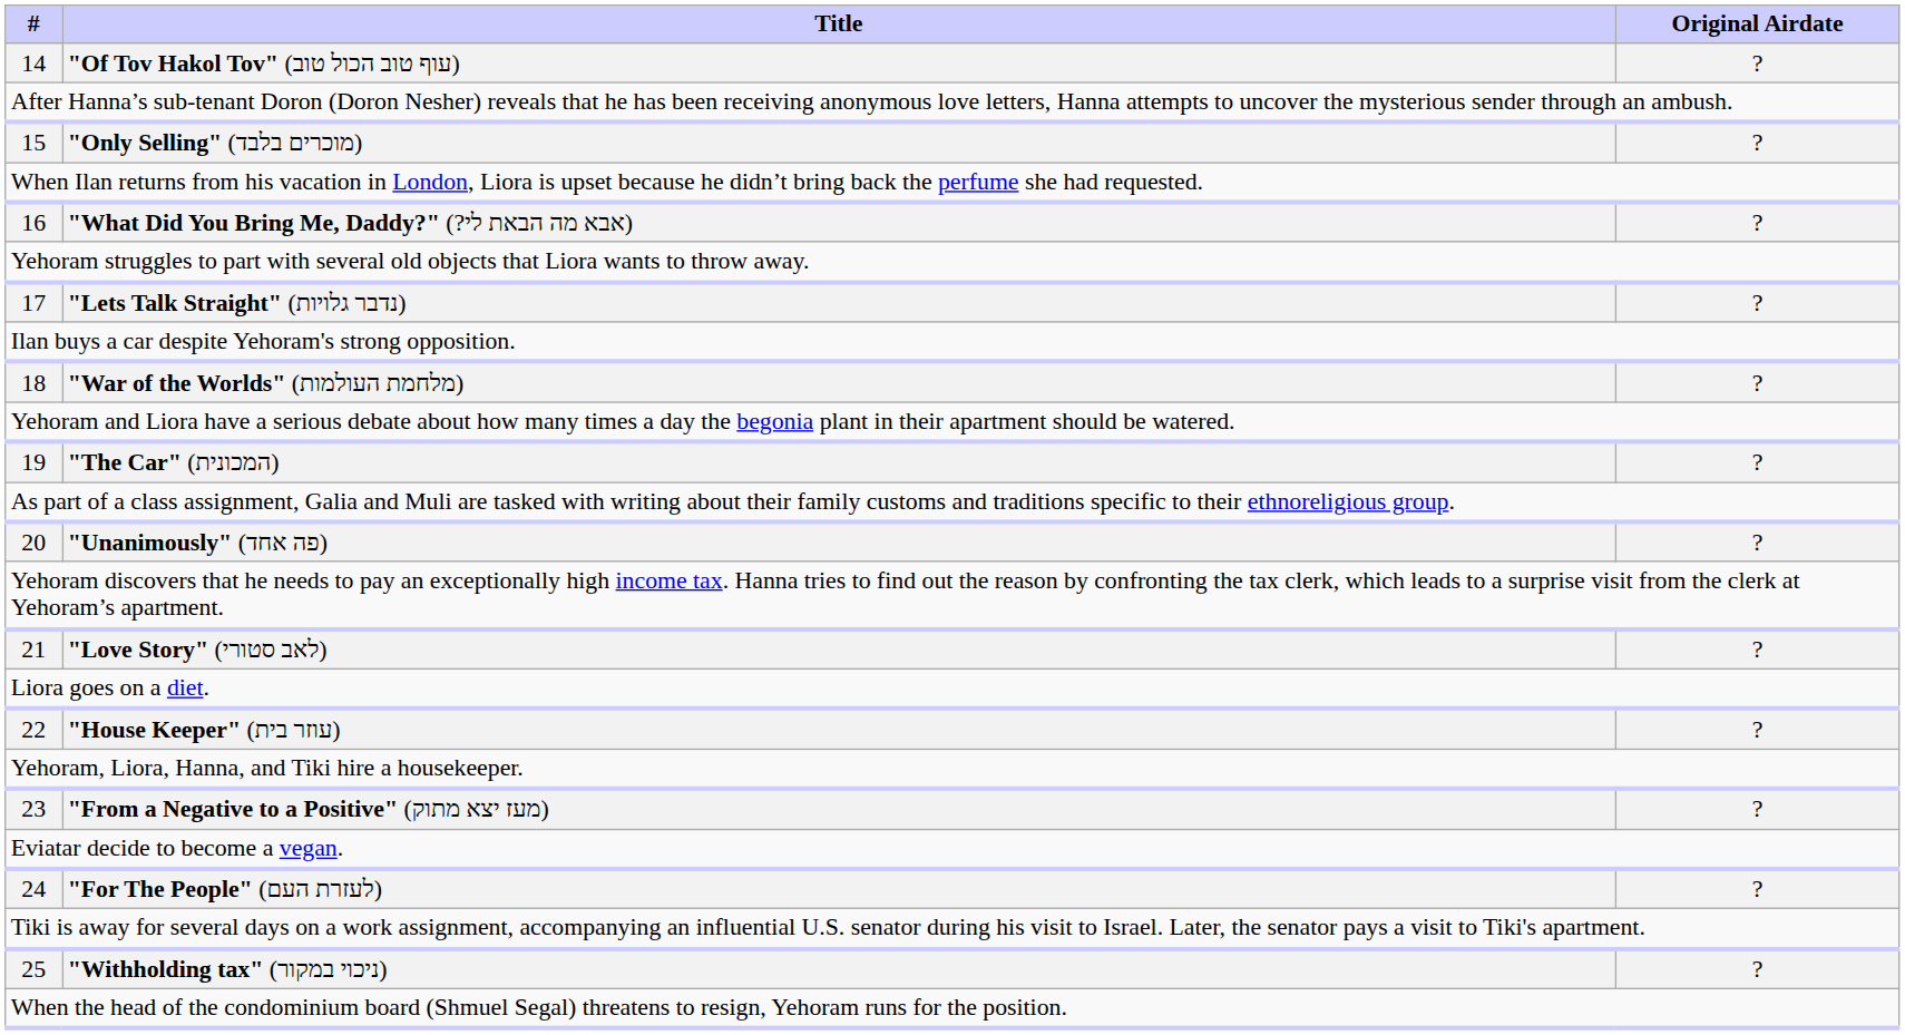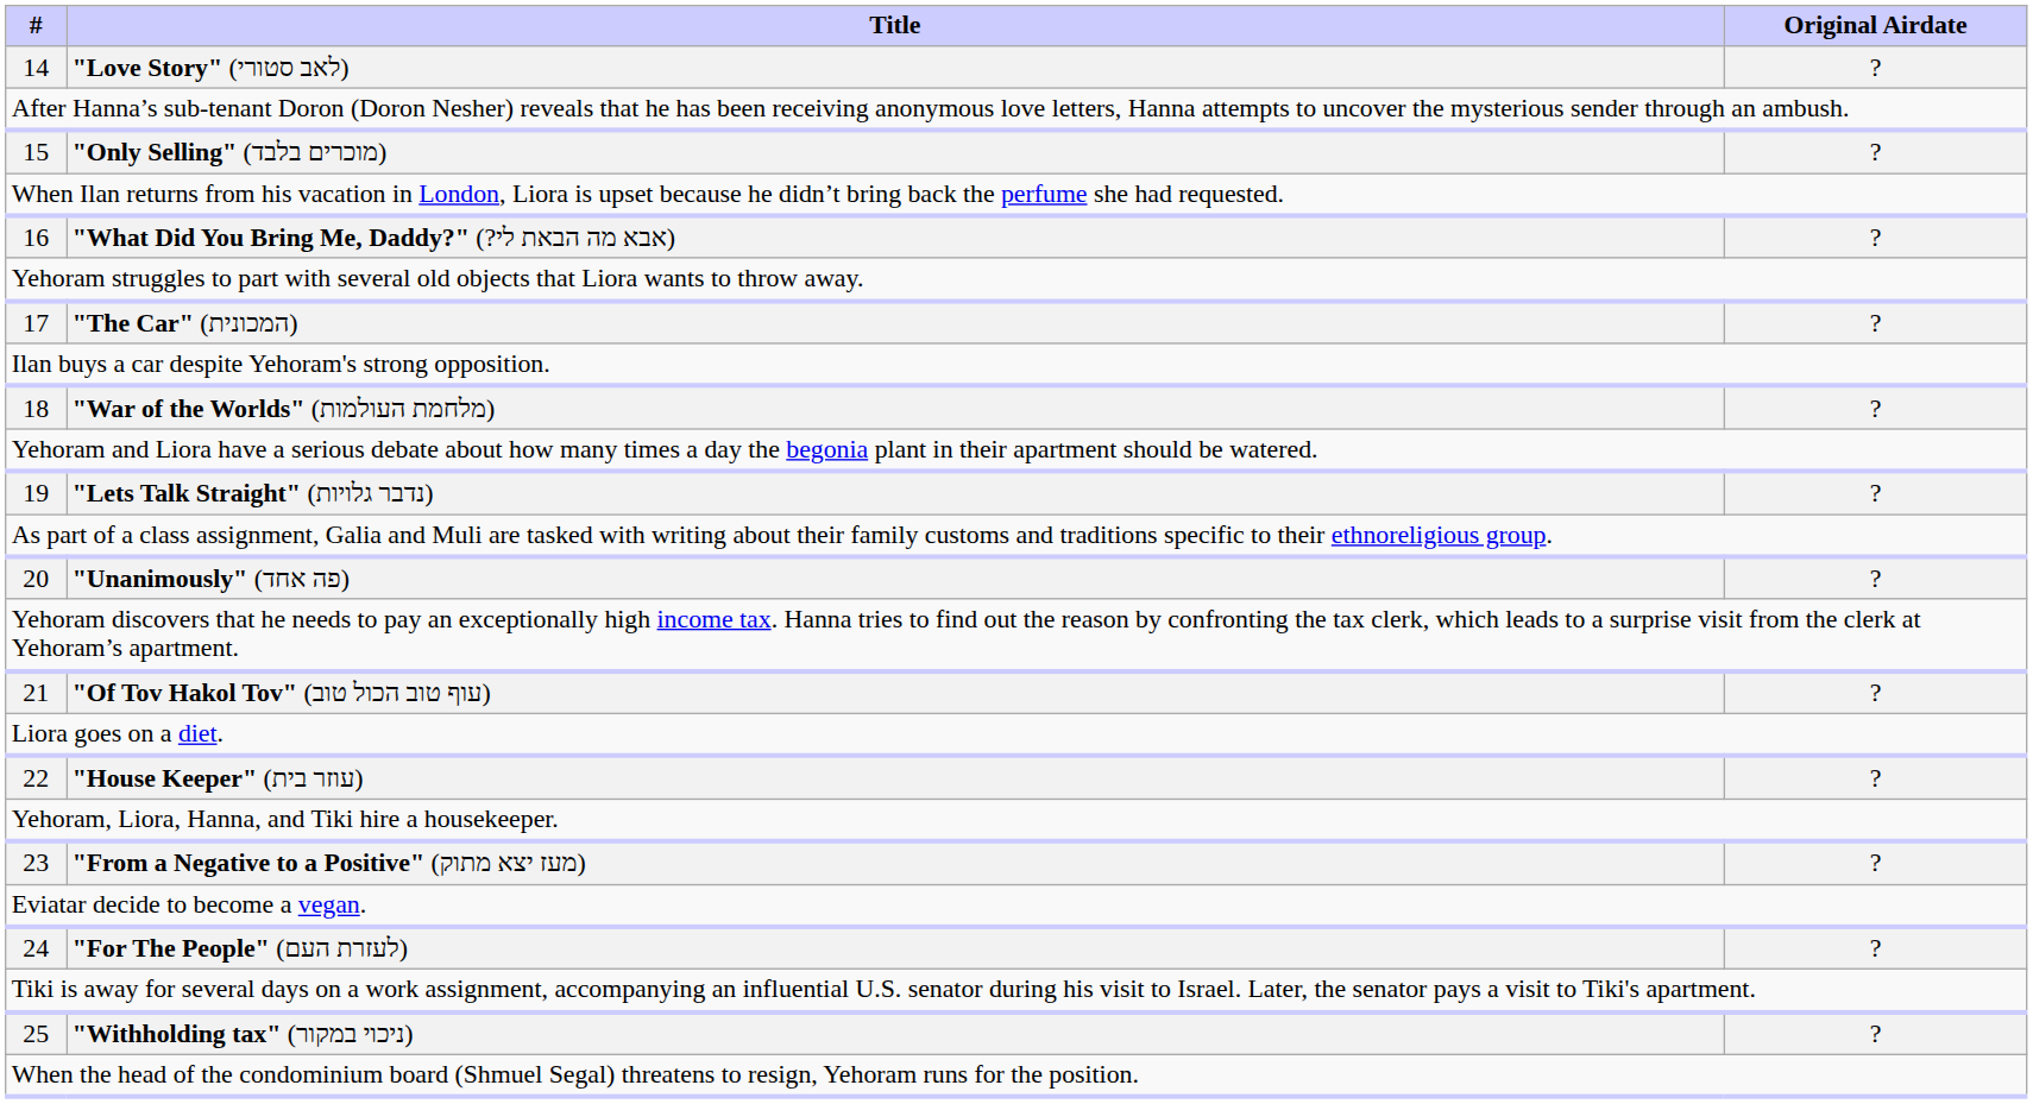14 | Title: "Of Tov Hakol Tov" (עוף טוב הכול טוב) -> "Love Story" (לאב סטורי)
17 | Title: "Lets Talk Straight" (נדבר גלויות) -> "The Car" (המכונית)
19 | Title: "The Car" (המכונית) -> "Lets Talk Straight" (נדבר גלויות)
21 | Title: "Love Story" (לאב סטורי) -> "Of Tov Hakol Tov" (עוף טוב הכול טוב)
